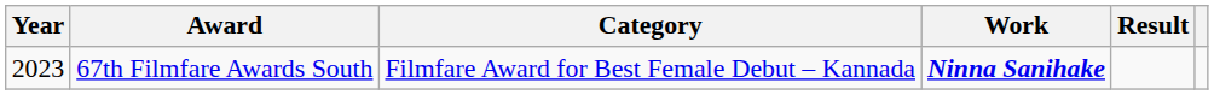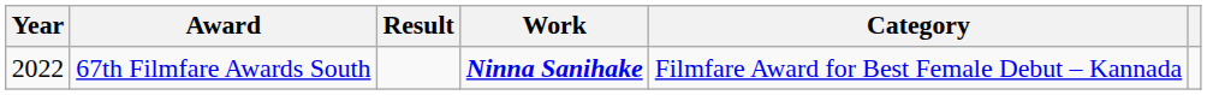columns swapped: Category <-> Result
67th Filmfare Awards South | Year: 2023 -> 2022
